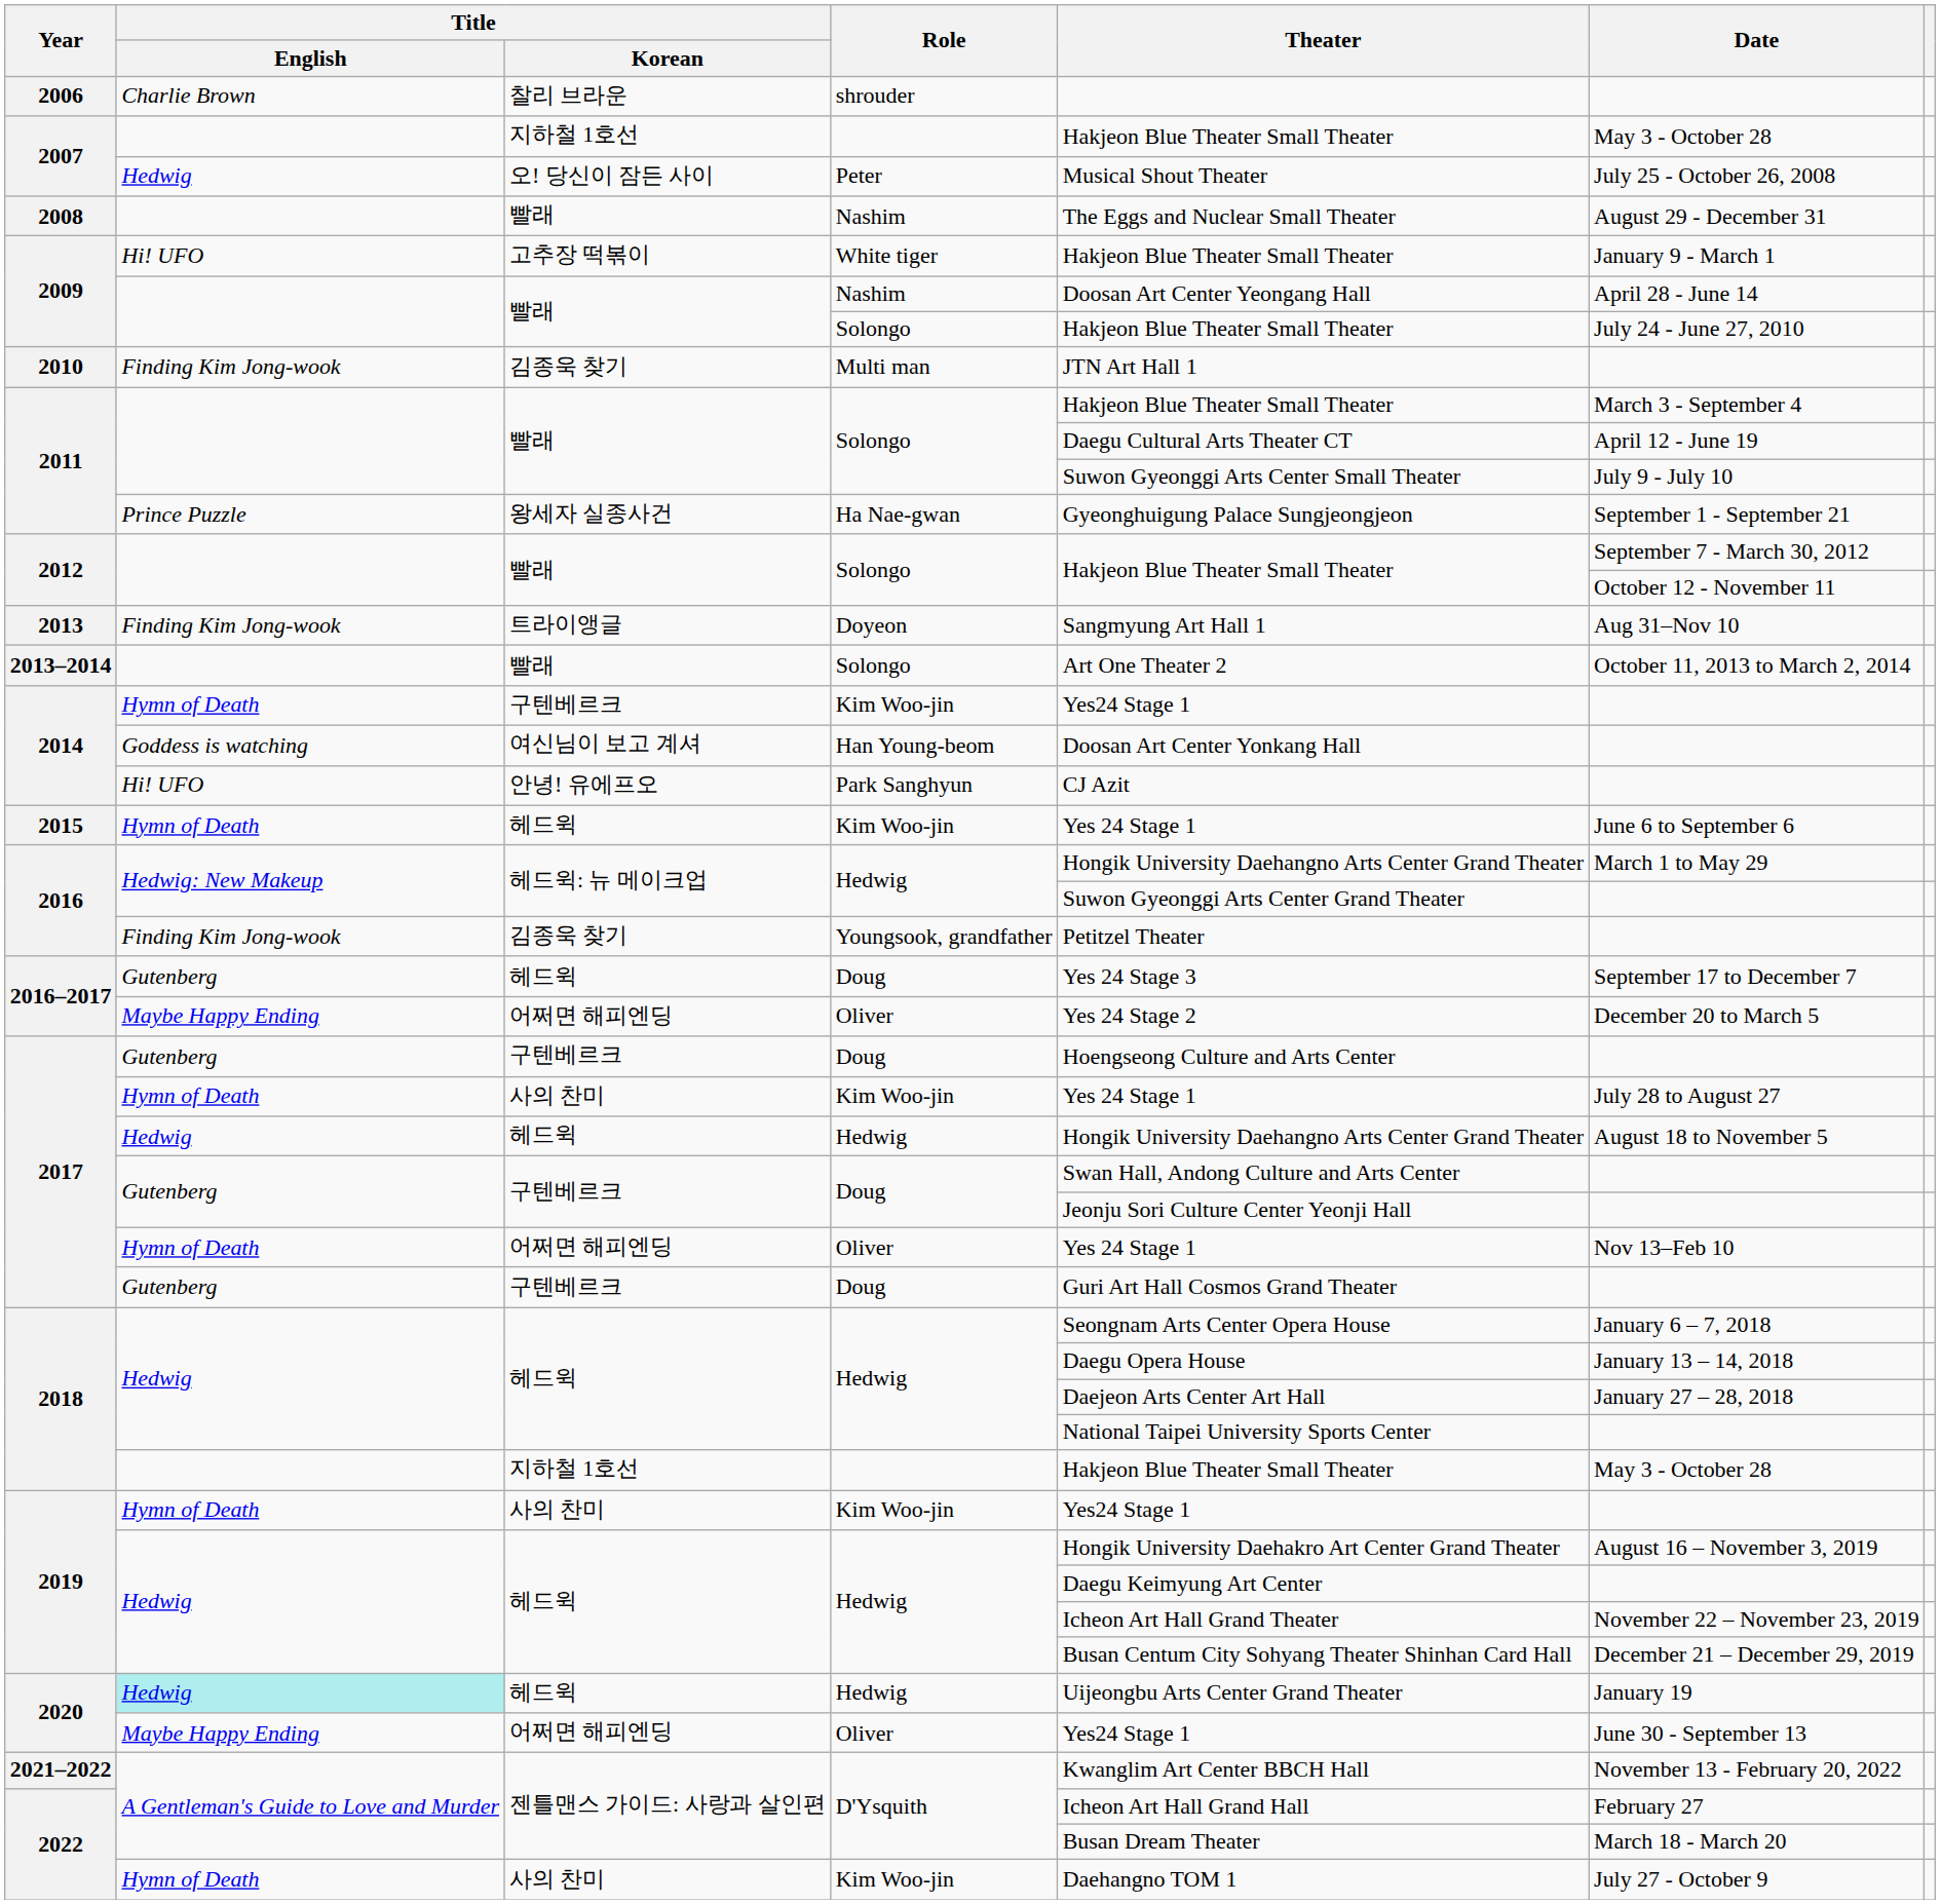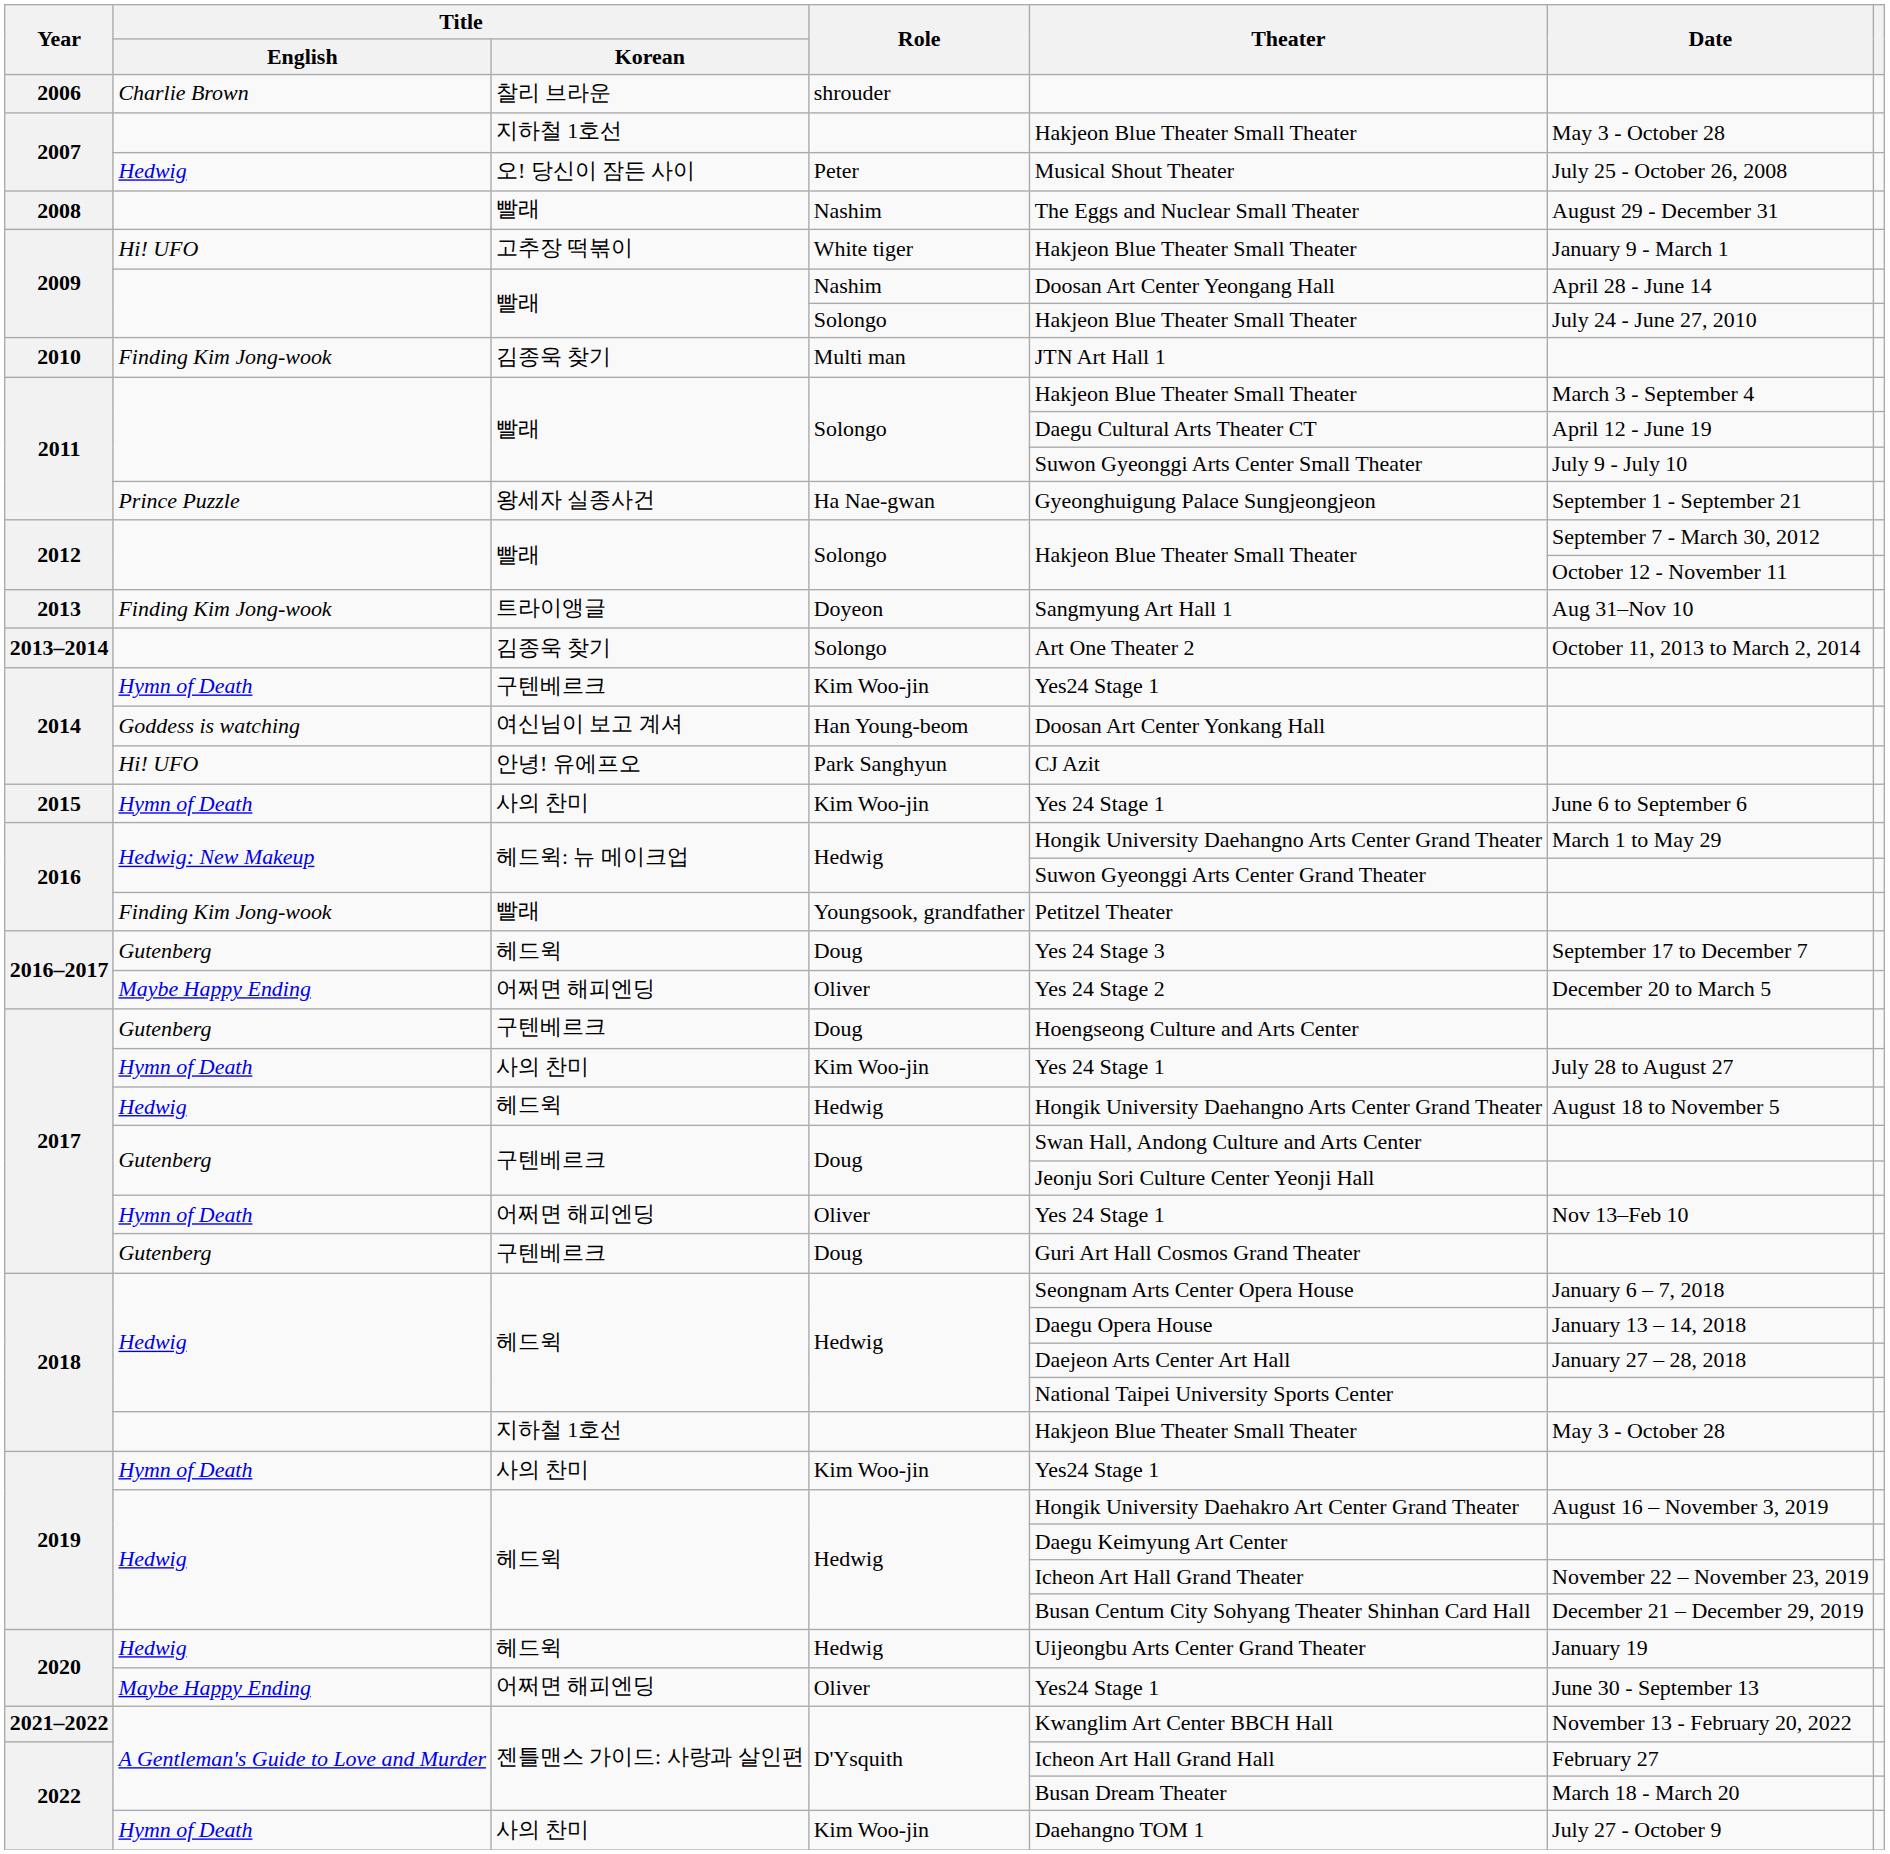2013–2014 | Title / Korean: 빨래 -> 김종욱 찾기
2015 | Title / Korean: 헤드윅 -> 사의 찬미
2016 / Youngsook, grandfather | Title / Korean: 김종욱 찾기 -> 빨래
2020 / Hedwig | Title / English: paleturquoise background -> no background
